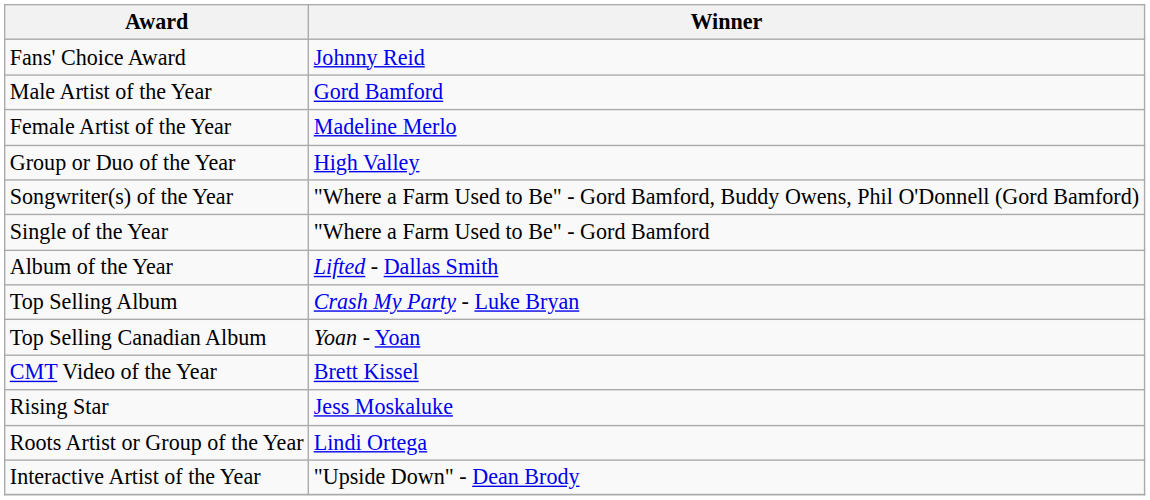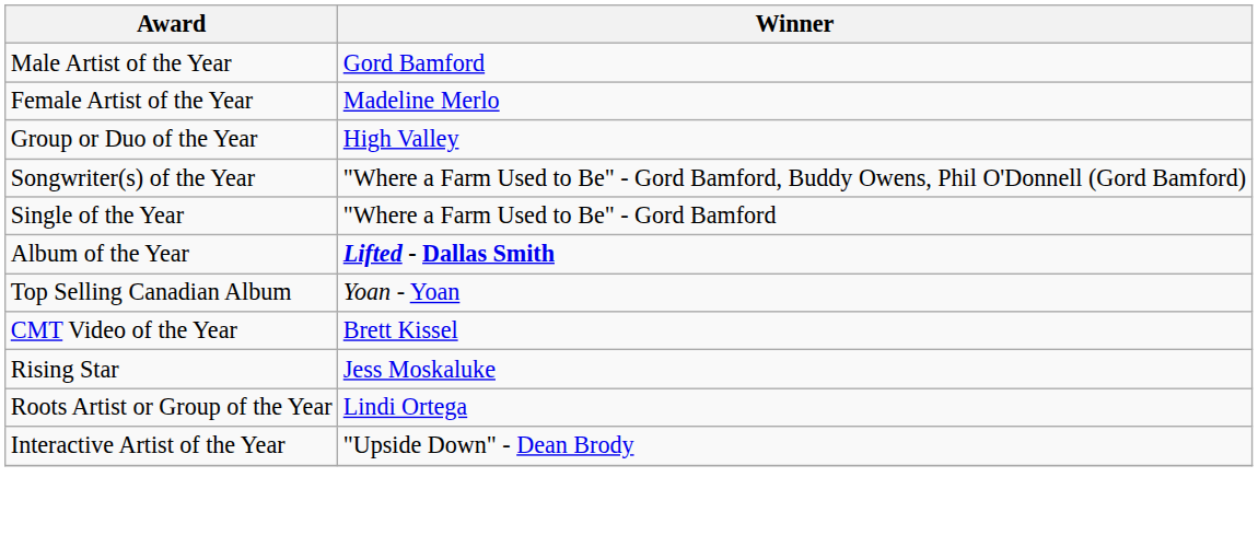- row: Fans' Choice Award | Johnny Reid
Album of the Year | Winner: normal -> bold
- row: Top Selling Album | Crash My Party - Luke Bryan
